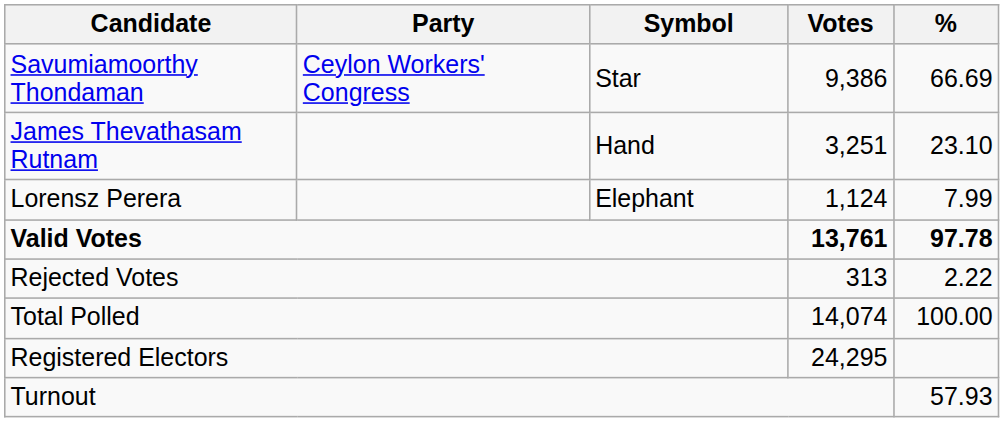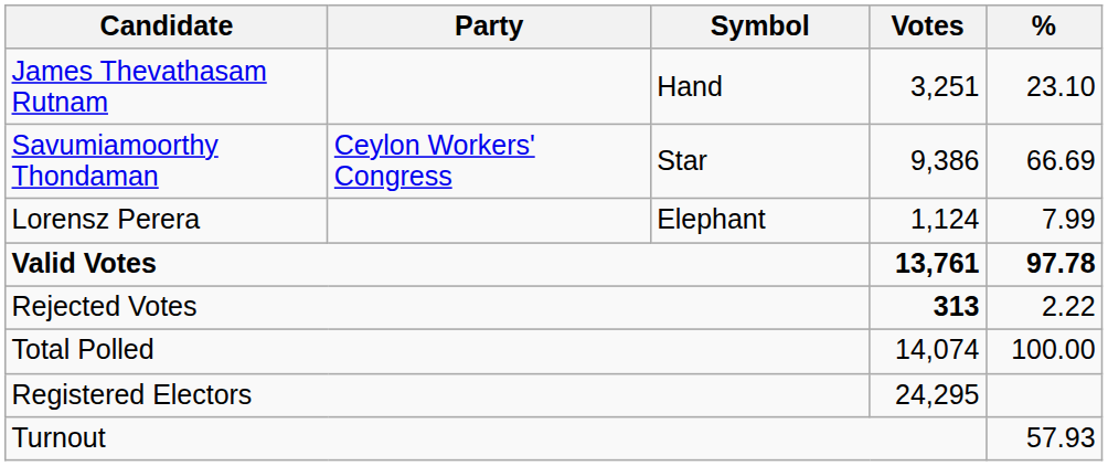rows swapped: Savumiamoorthy Thondaman <-> James Thevathasam Rutnam
Rejected Votes | Votes: normal -> bold
